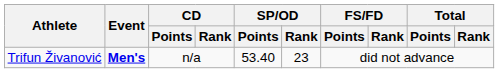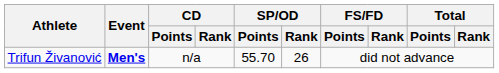Trifun Živanović | SP/OD / Points: 53.40 -> 55.70
Trifun Živanović | SP/OD / Rank: 23 -> 26
